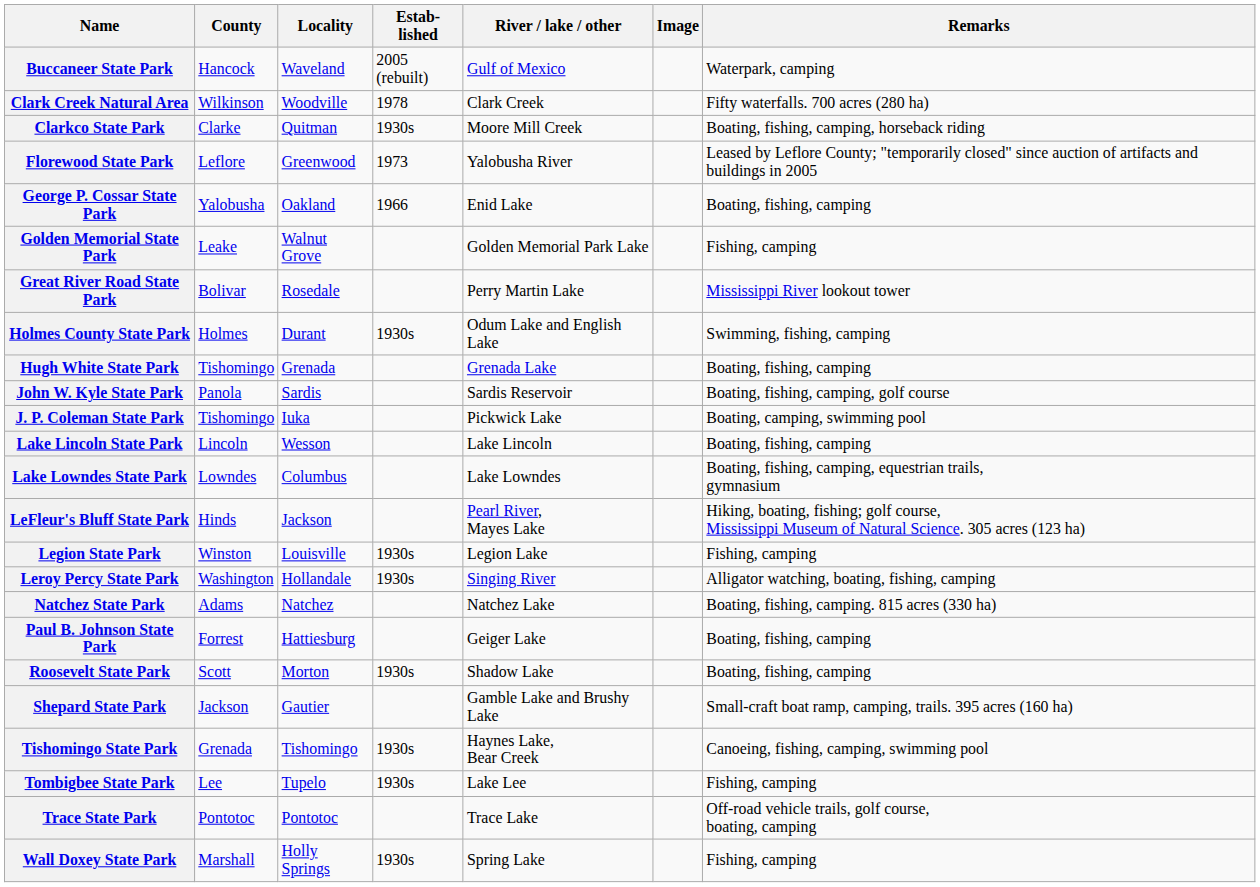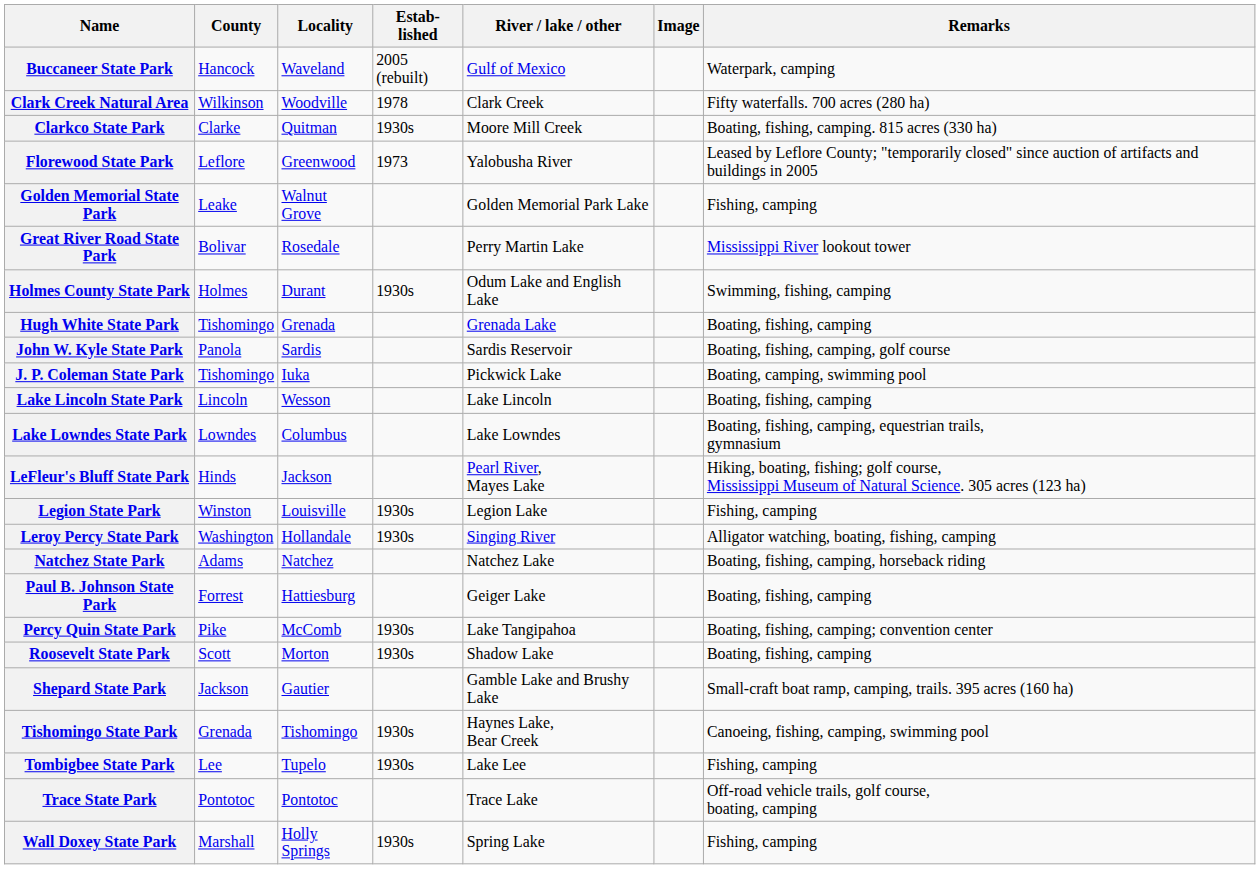Clarkco State Park | Remarks: Boating, fishing, camping, horseback riding -> Boating, fishing, camping. 815 acres (330 ha)
- row: George P. Cossar State Park | Yalobusha | Oakland | 1966 | Enid Lake | Boating, fishing, camping
Natchez State Park | Remarks: Boating, fishing, camping. 815 acres (330 ha) -> Boating, fishing, camping, horseback riding
+ row: Percy Quin State Park | Pike | McComb | 1930s | Lake Tangipahoa | Boating, fishing, camping; convention center
